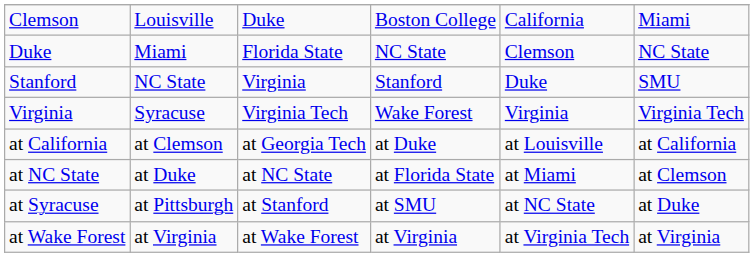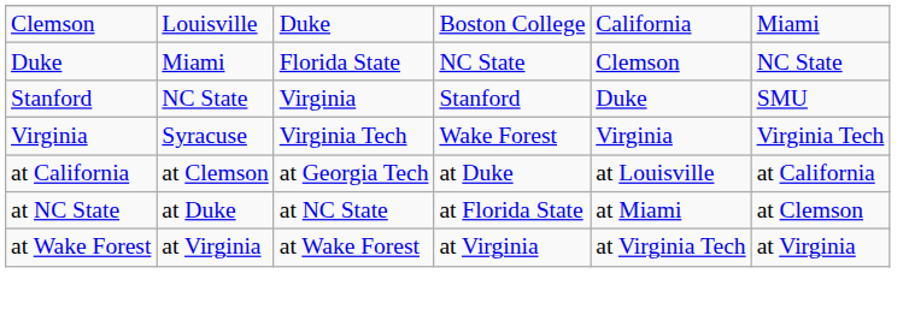- row: at Syracuse | at Pittsburgh | at Stanford | at SMU | at NC State | at Duke
